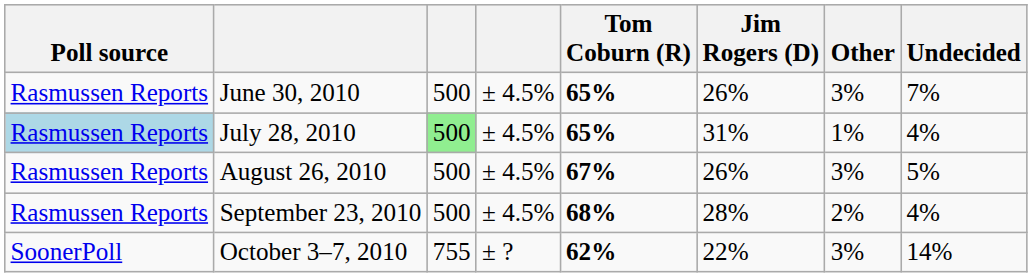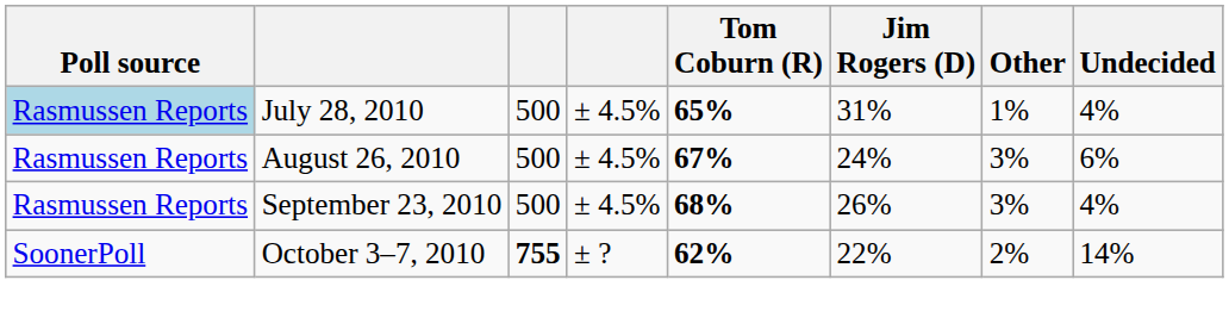- row: Rasmussen Reports | June 30, 2010 | 500 | ± 4.5% | 65% | 26% | 3% | 7%
July 28, 2010 | column 3: lightgreen background -> no background
August 26, 2010 | Jim Rogers (D): 26% -> 24%
August 26, 2010 | Undecided: 5% -> 6%
September 23, 2010 | Jim Rogers (D): 28% -> 26%
September 23, 2010 | Other: 2% -> 3%
October 3–7, 2010 | column 3: normal -> bold
October 3–7, 2010 | Other: 3% -> 2%
